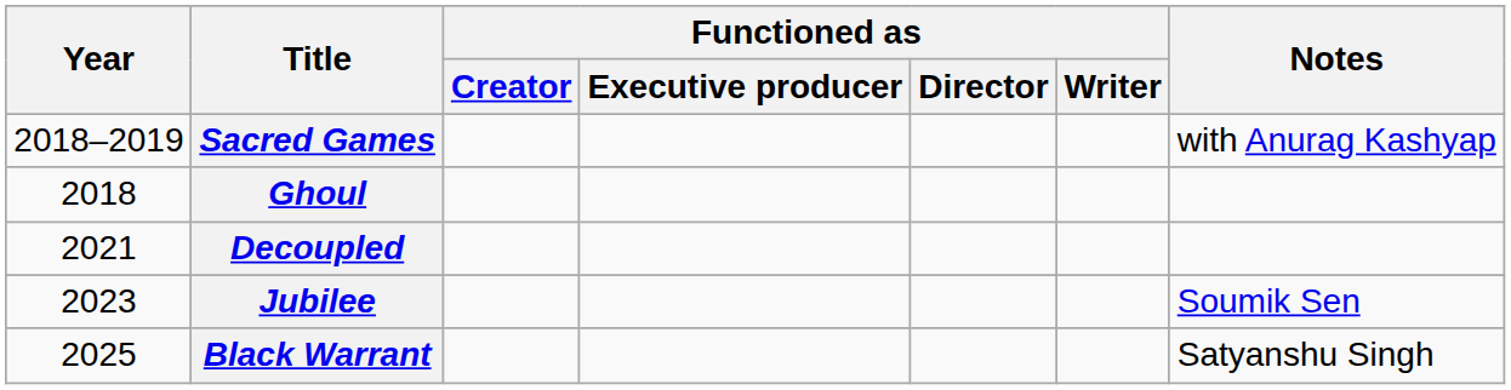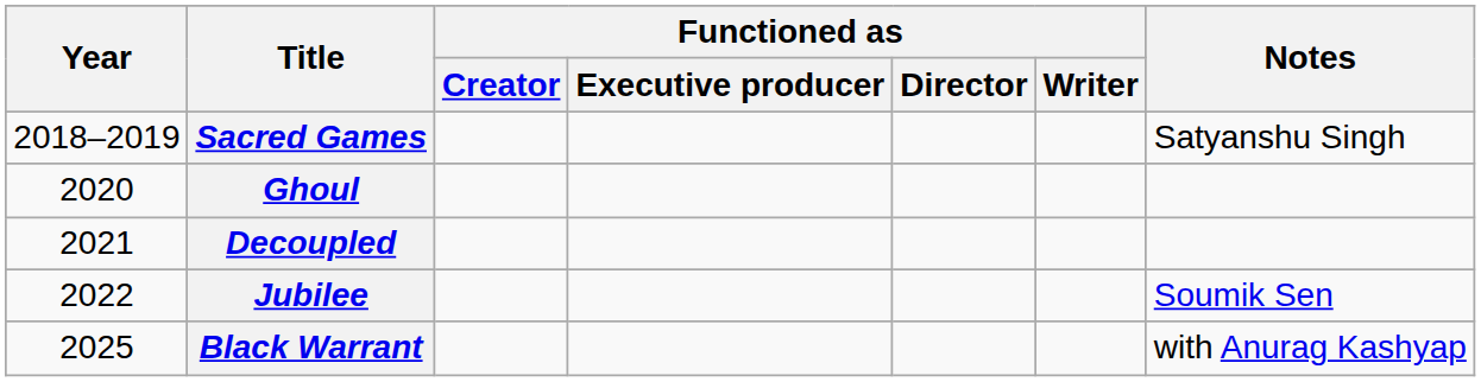Sacred Games | Notes: with Anurag Kashyap -> Satyanshu Singh
Ghoul | Year: 2018 -> 2020
Jubilee | Year: 2023 -> 2022
Black Warrant | Notes: Satyanshu Singh -> with Anurag Kashyap
